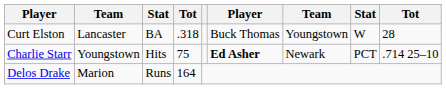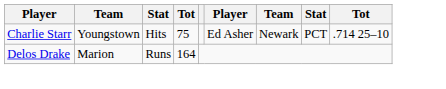- row: Curt Elston | Lancaster | BA | .318 | Buck Thomas | Youngstown | W | 28
Charlie Starr | column 6: bold -> normal
